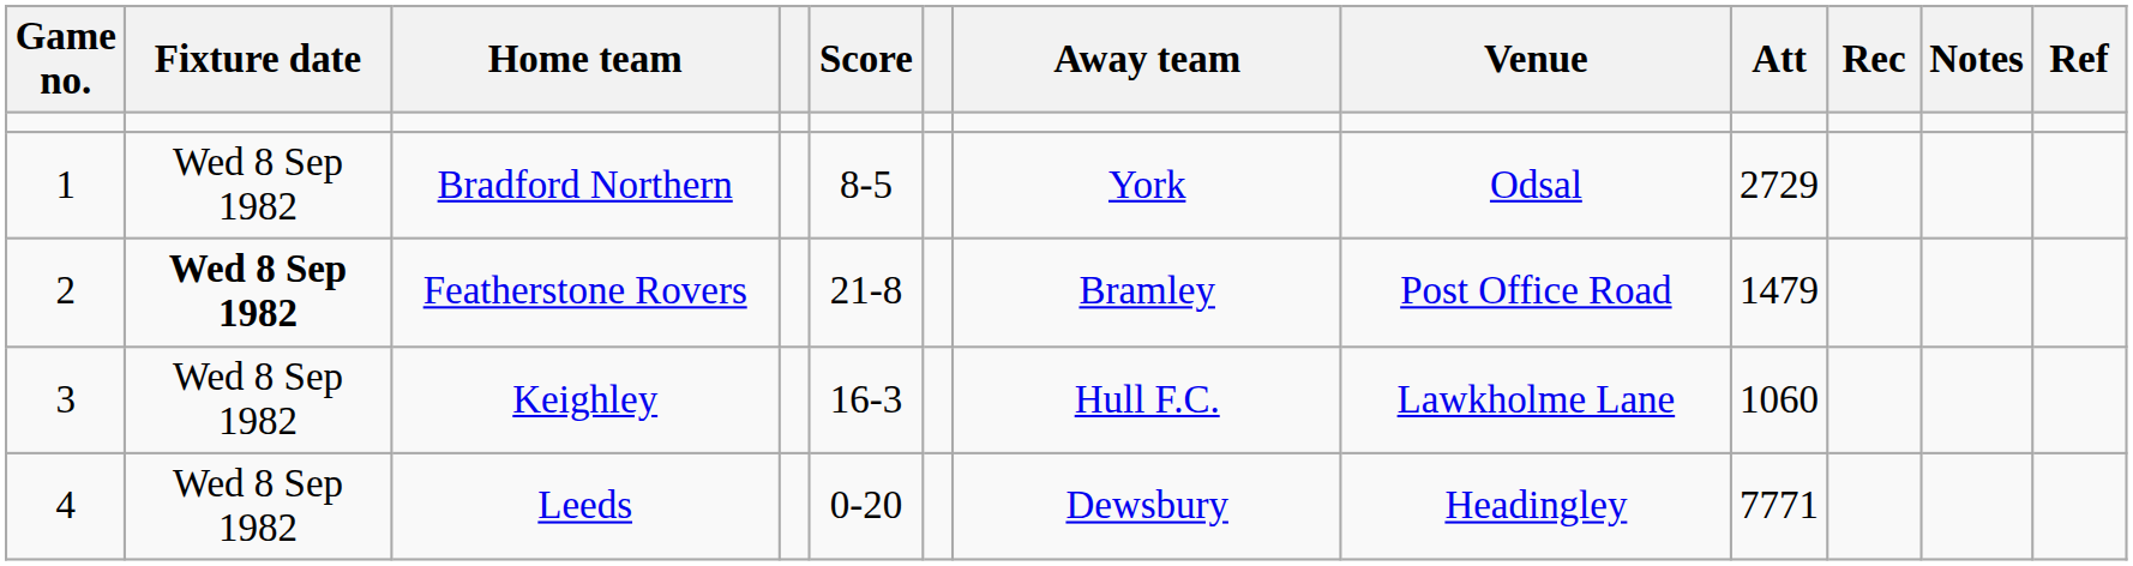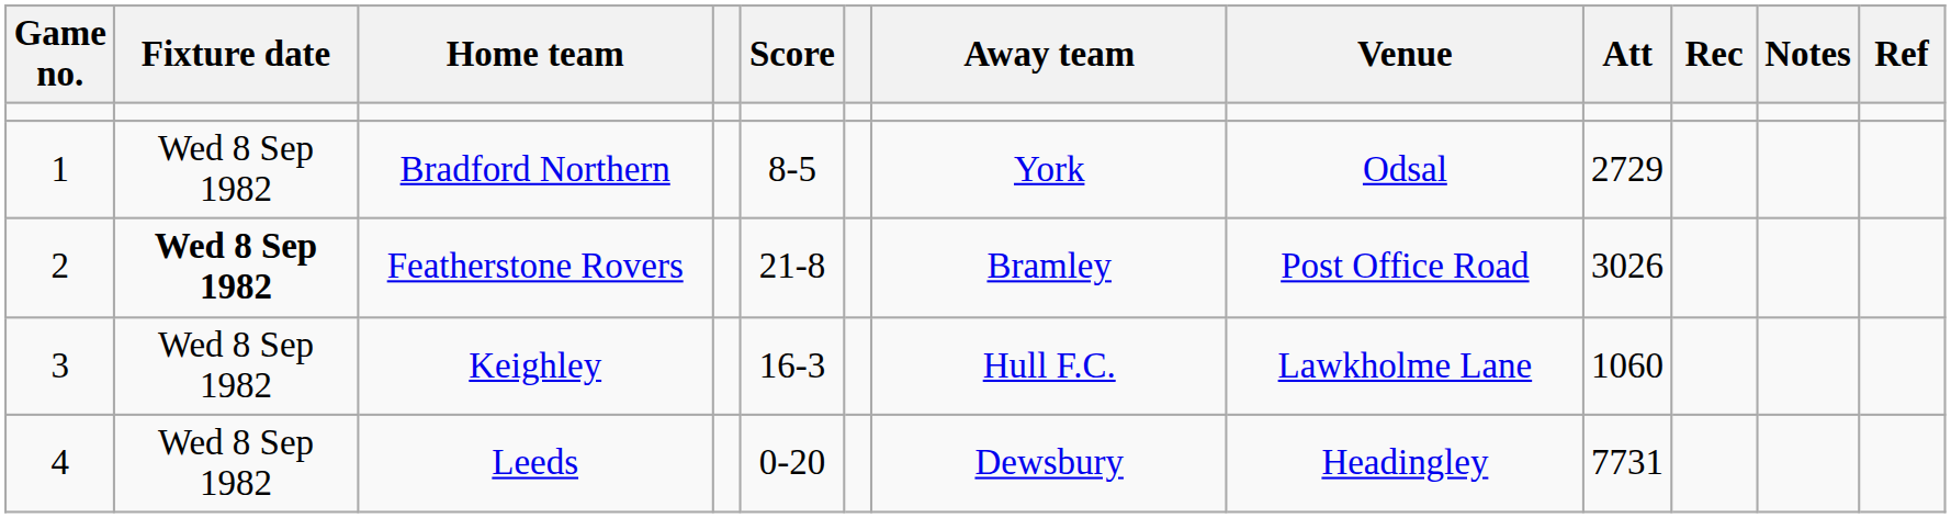Featherstone Rovers | Att: 1479 -> 3026
Leeds | Att: 7771 -> 7731
